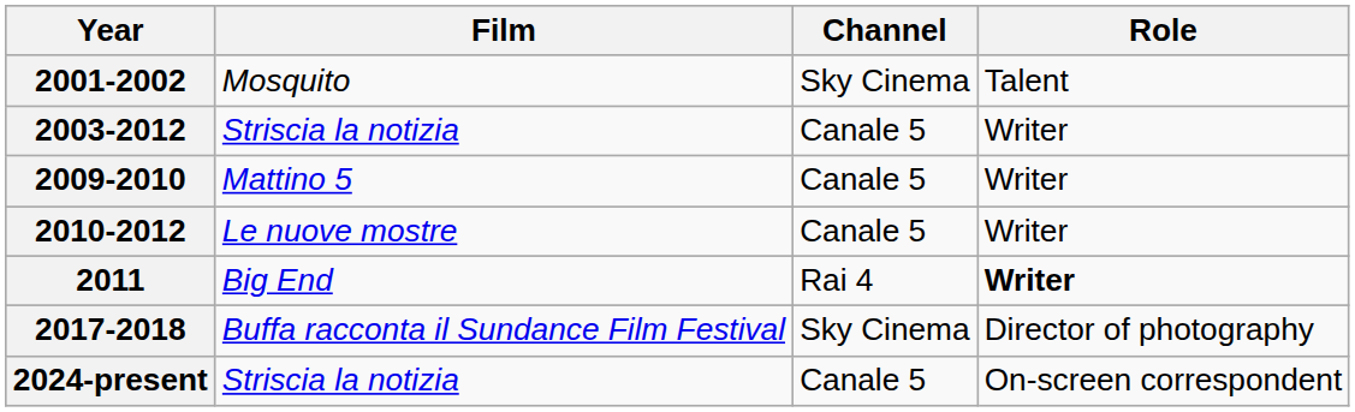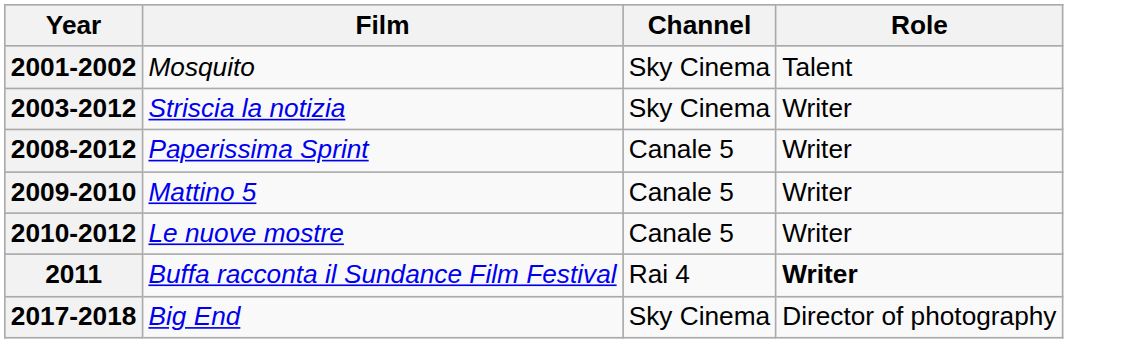2003-2012 | Channel: Canale 5 -> Sky Cinema
+ row: 2008-2012 | Paperissima Sprint | Canale 5 | Writer
2011 | Film: Big End -> Buffa racconta il Sundance Film Festival
2017-2018 | Film: Buffa racconta il Sundance Film Festival -> Big End
- row: 2024-present | Striscia la notizia | Canale 5 | On-screen correspondent
